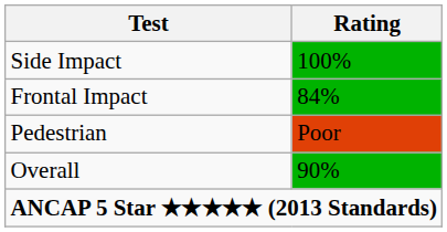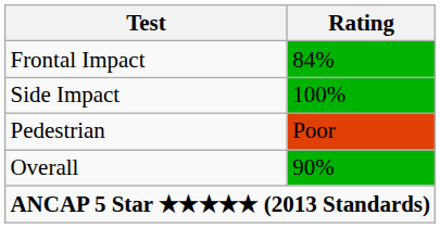rows swapped: Frontal Impact <-> Side Impact
